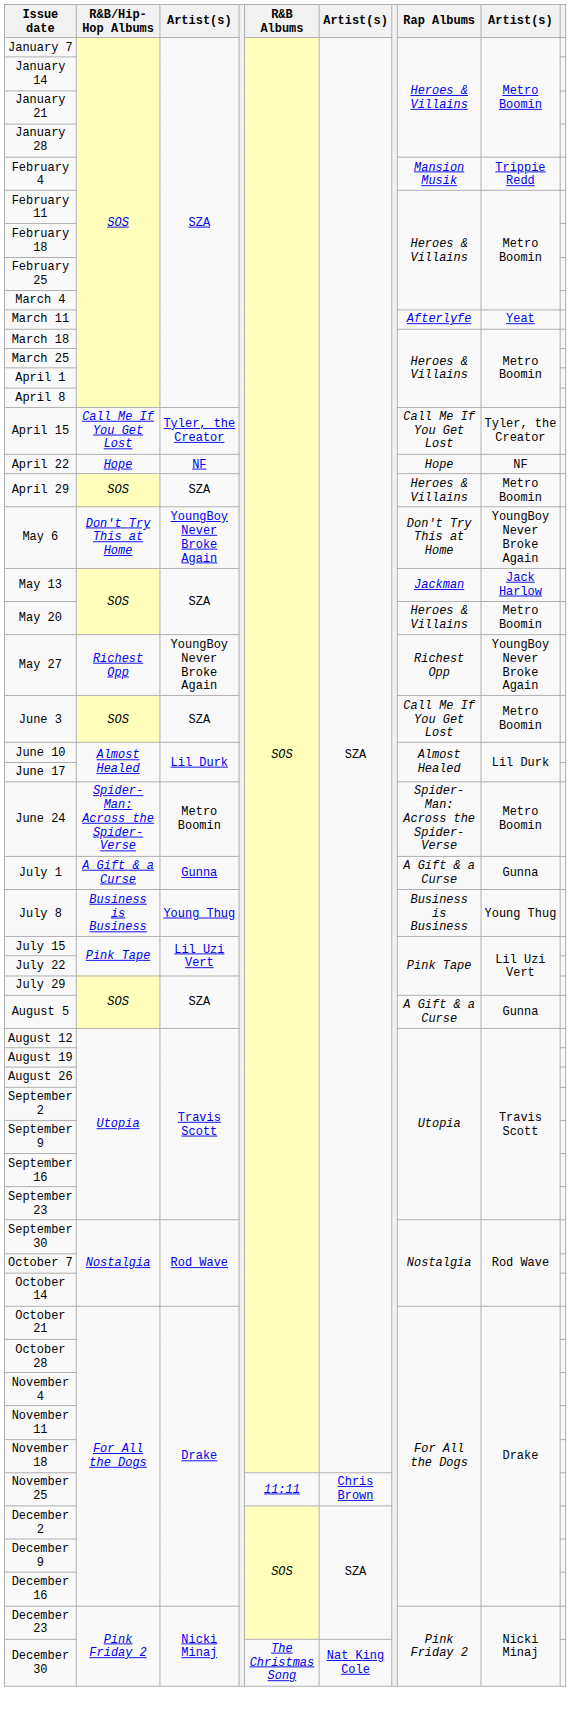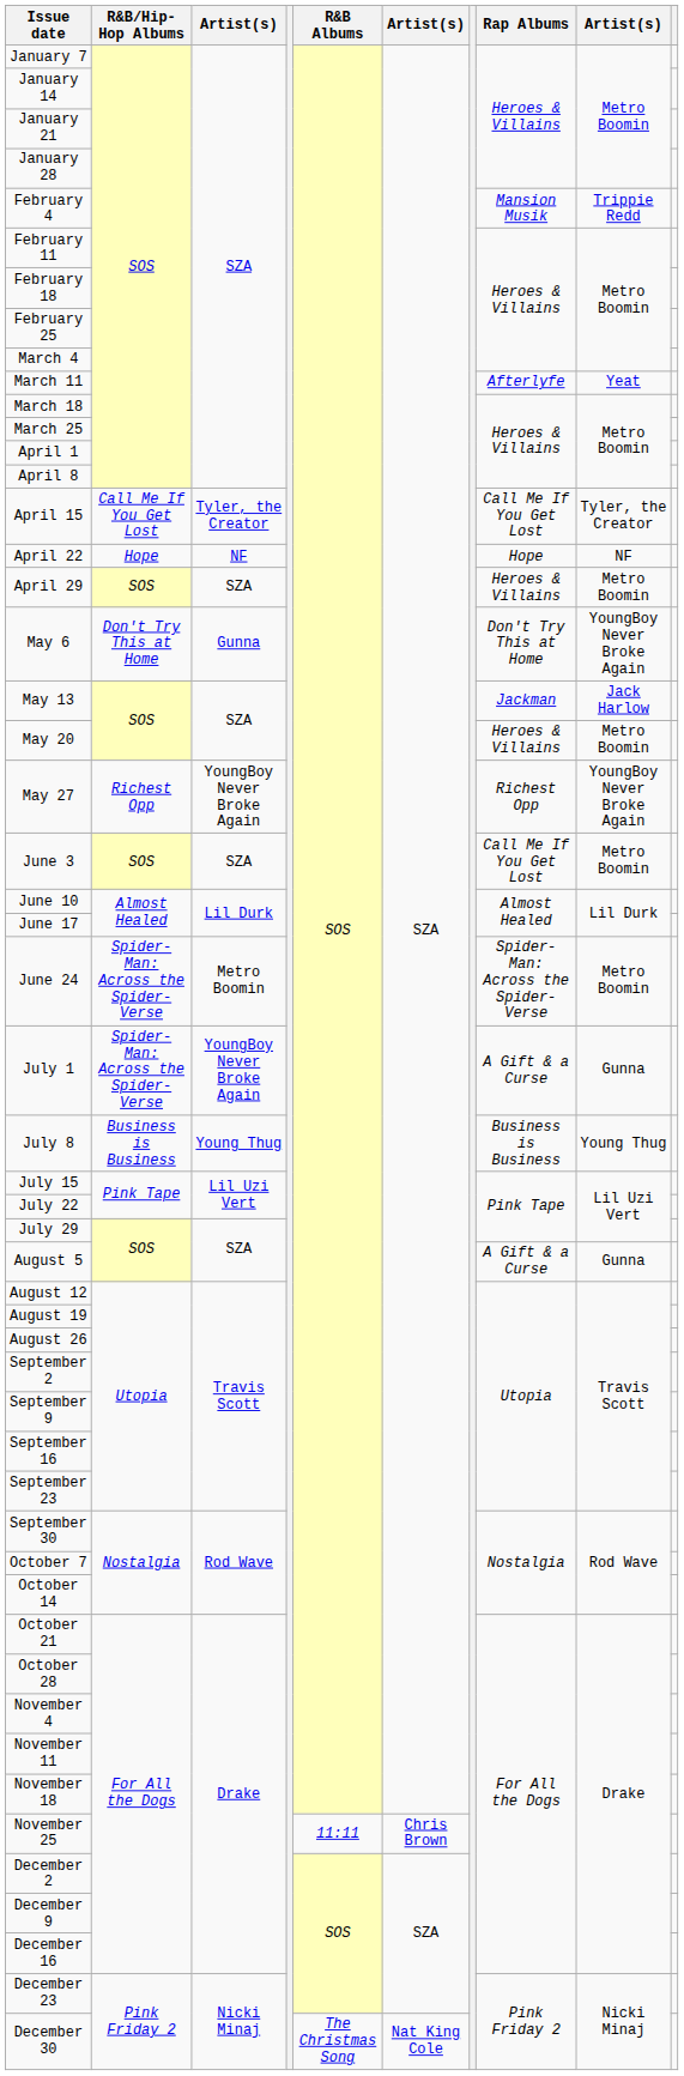May 6 | column 3: YoungBoy Never Broke Again -> Gunna
July 1 | R&B/Hip-Hop Albums: A Gift & a Curse -> Spider-Man: Across the Spider-Verse
July 1 | column 3: Gunna -> YoungBoy Never Broke Again
